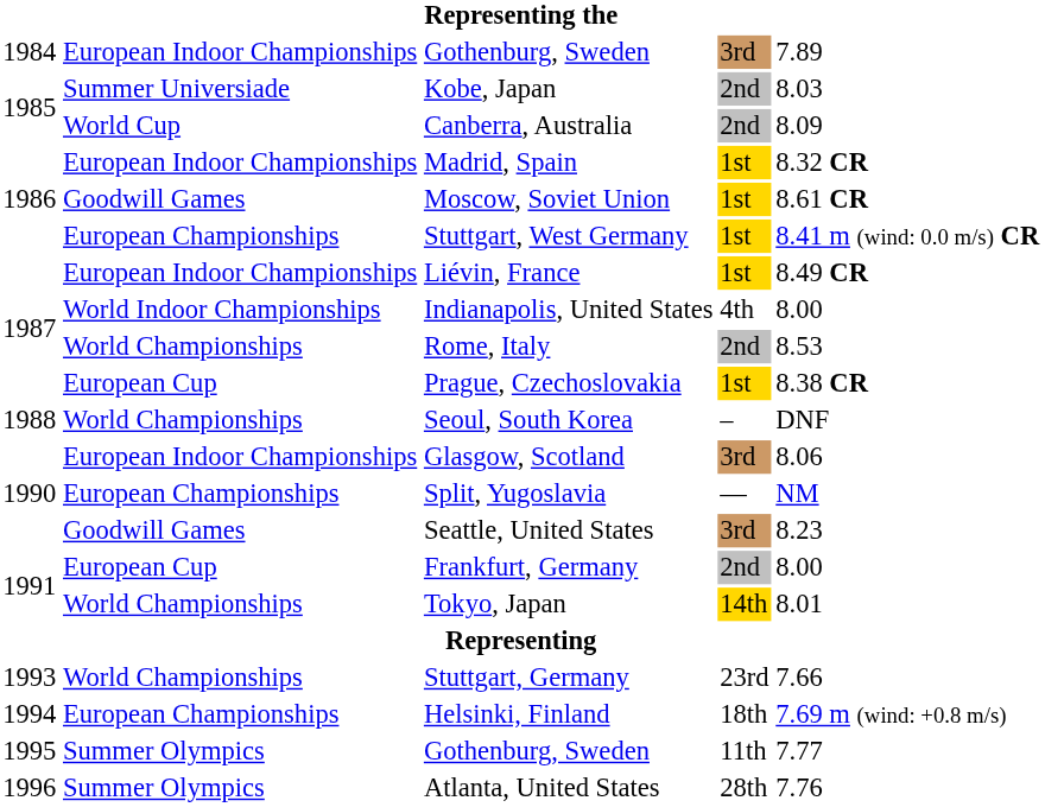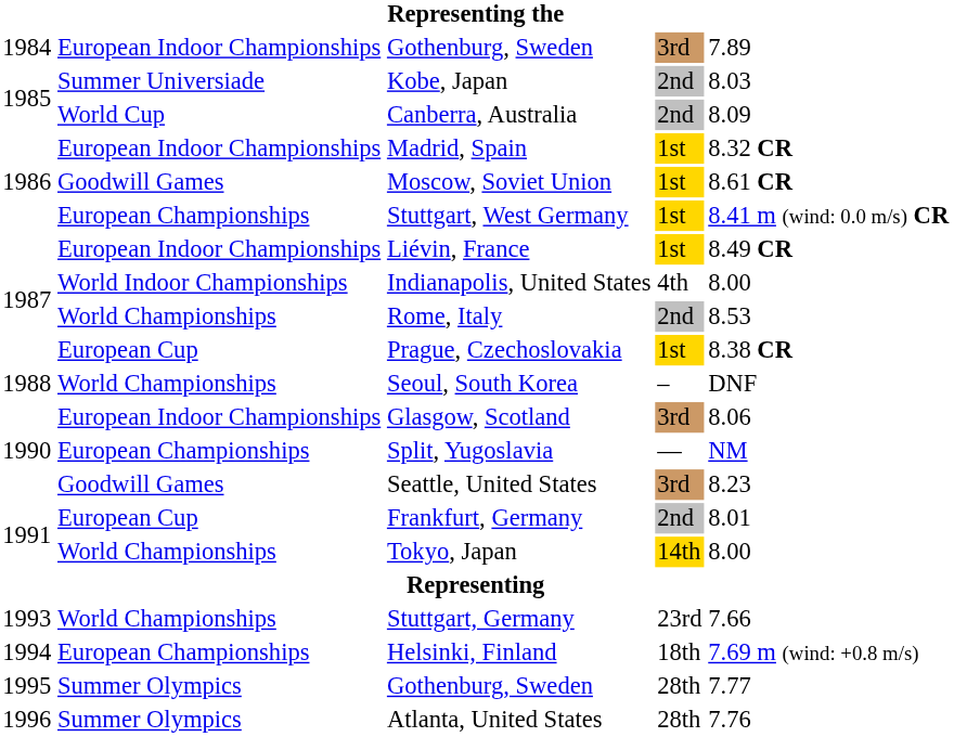Frankfurt, Germany | column 5: 8.00 -> 8.01
Tokyo, Japan | column 5: 8.01 -> 8.00
1995 / Gothenburg, Sweden | column 4: 11th -> 28th
